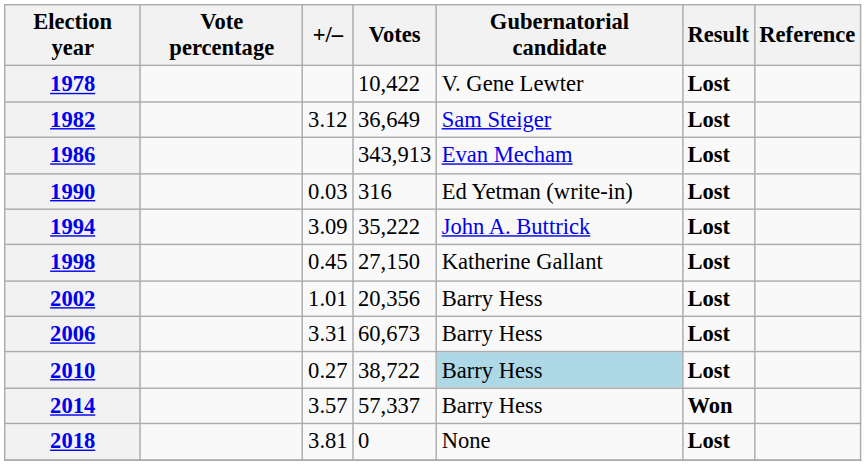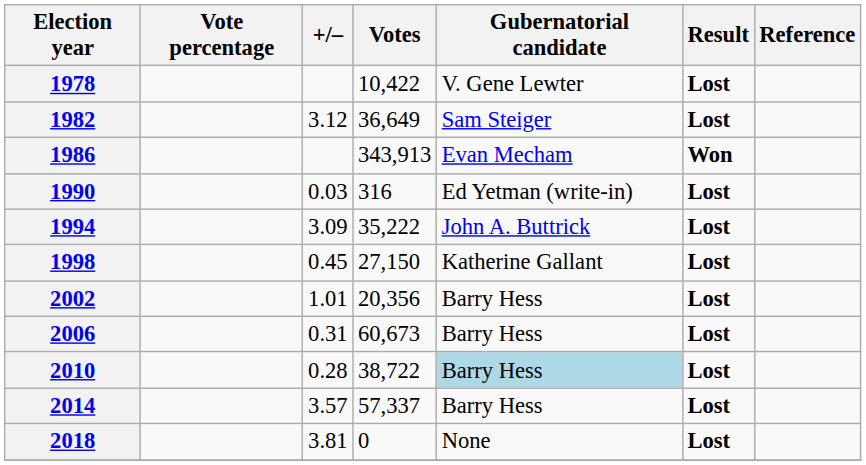1986 | Result: Lost -> Won
2006 | +/–: 3.31 -> 0.31
2010 | +/–: 0.27 -> 0.28
2014 | Result: Won -> Lost
